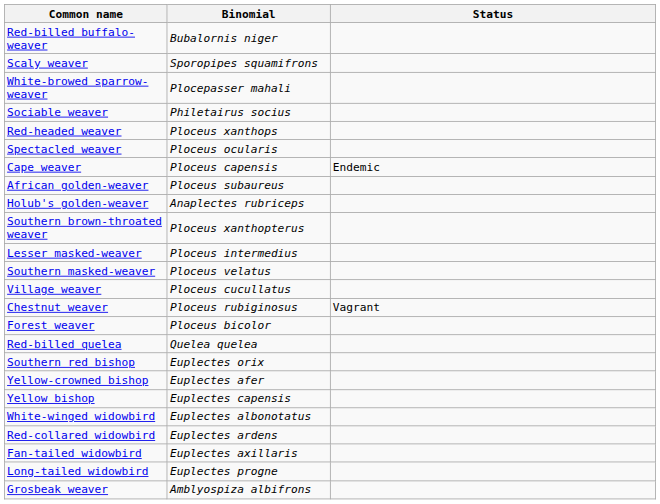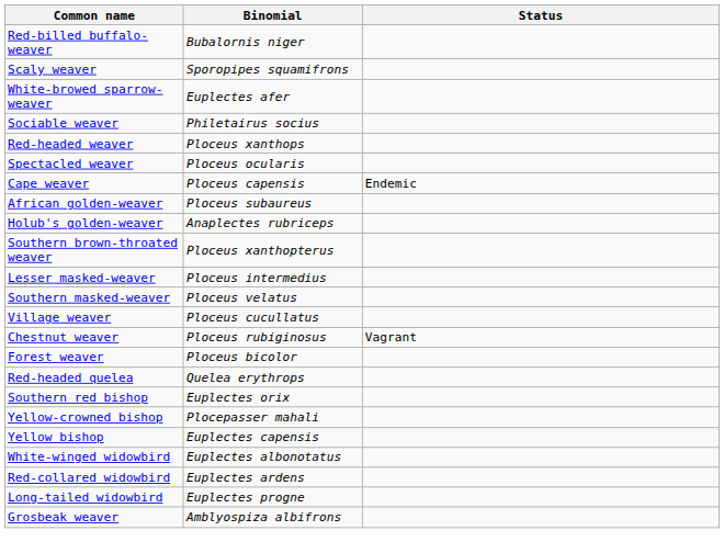White-browed sparrow-weaver | Binomial: Plocepasser mahali -> Euplectes afer
+ row: Red-headed quelea | Quelea erythrops
- row: Red-billed quelea | Quelea quelea
Yellow-crowned bishop | Binomial: Euplectes afer -> Plocepasser mahali
- row: Fan-tailed widowbird | Euplectes axillaris
